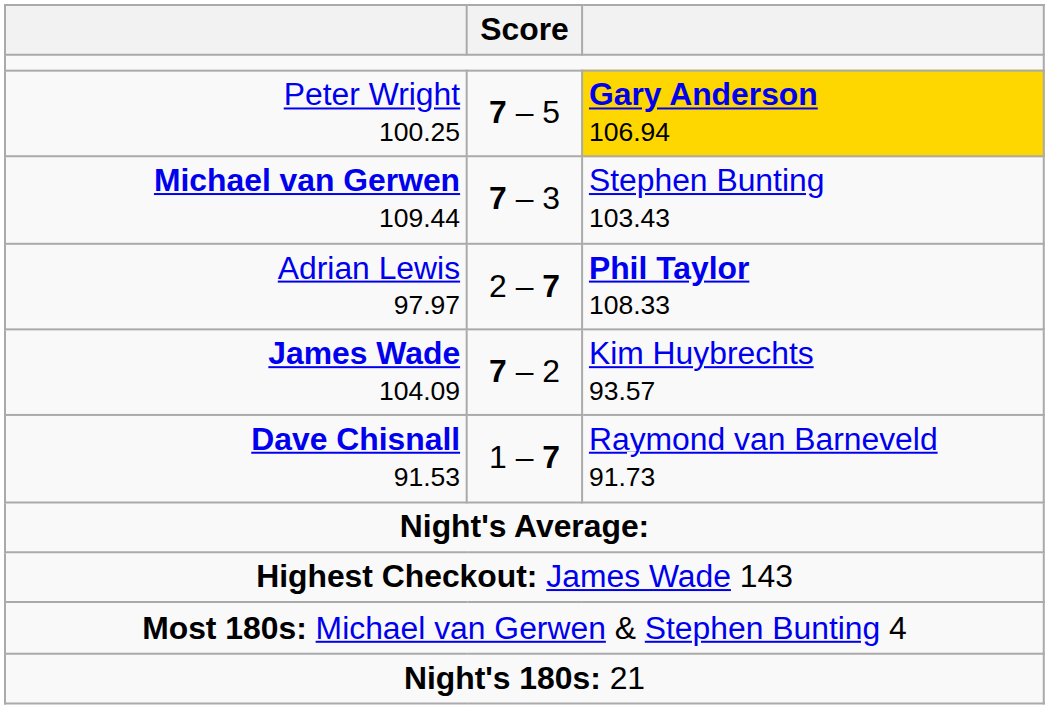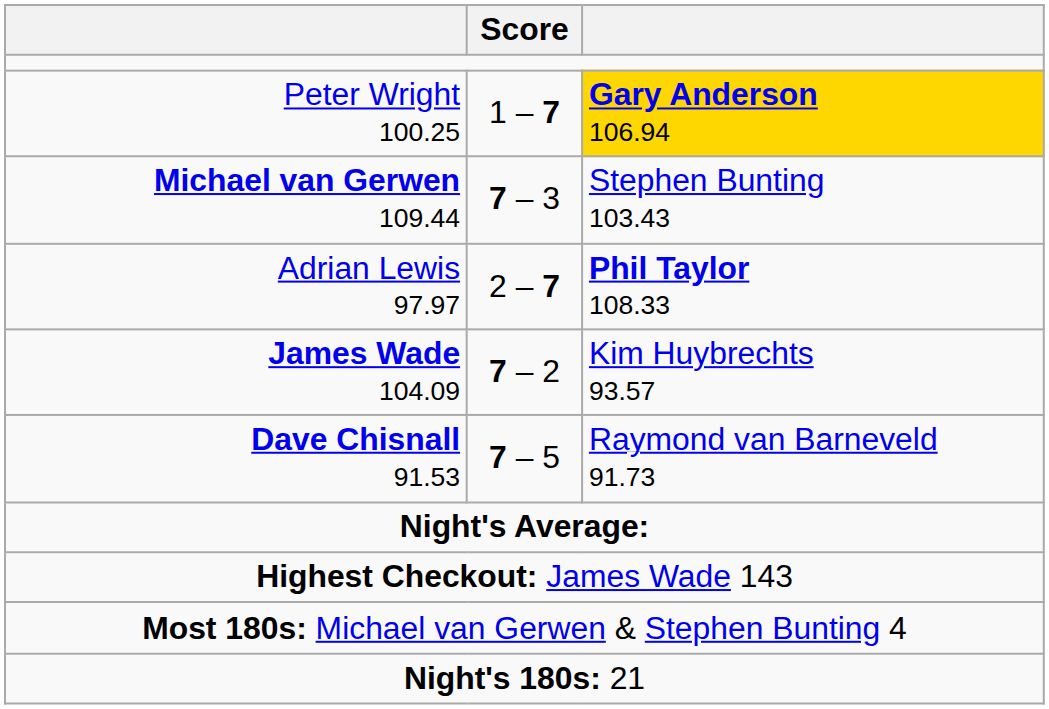Peter Wright 100.25 | Score: 7 – 5 -> 1 – 7
Dave Chisnall 91.53 | Score: 1 – 7 -> 7 – 5
